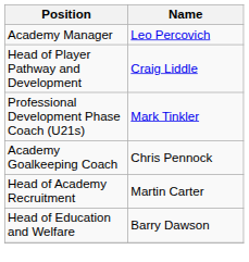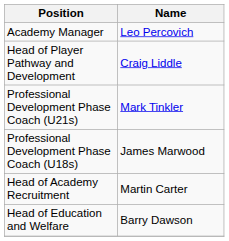+ row: Professional Development Phase Coach (U18s) | James Marwood
- row: Academy Goalkeeping Coach | Chris Pennock
